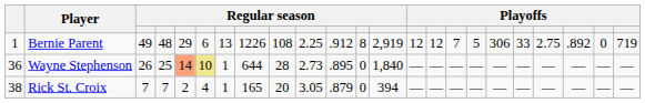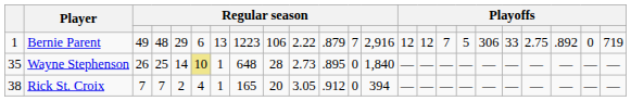Bernie Parent | column 8: 1226 -> 1223
Bernie Parent | column 9: 108 -> 106
Bernie Parent | column 10: 2.25 -> 2.22
Bernie Parent | column 11: .912 -> .879
Bernie Parent | column 12: 8 -> 7
Bernie Parent | column 13: 2,919 -> 2,916
Wayne Stephenson | column 1: 36 -> 35
Wayne Stephenson | column 5: lightsalmon background -> no background
Wayne Stephenson | column 8: 644 -> 648
Rick St. Croix | column 11: .879 -> .912
